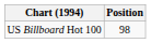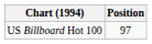US Billboard Hot 100 | Position: 98 -> 97
